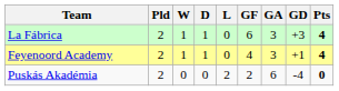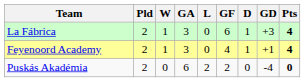columns swapped: D <-> GA
